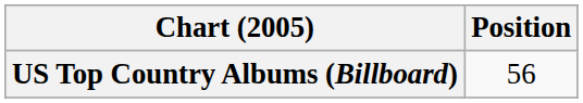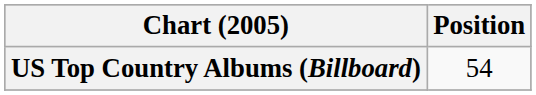US Top Country Albums (Billboard) | Position: 56 -> 54
